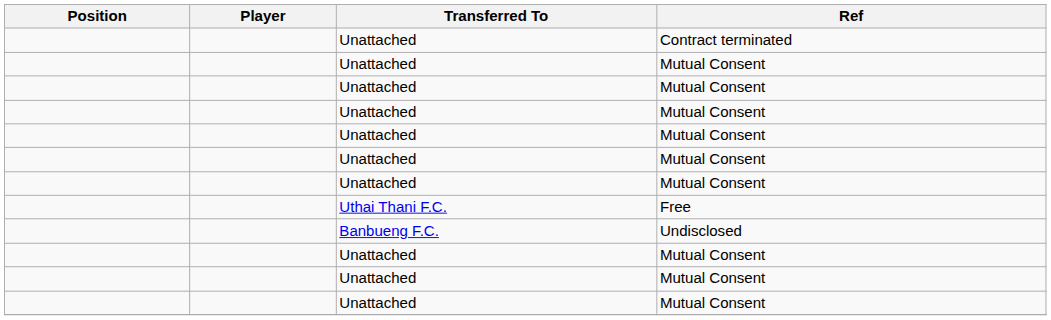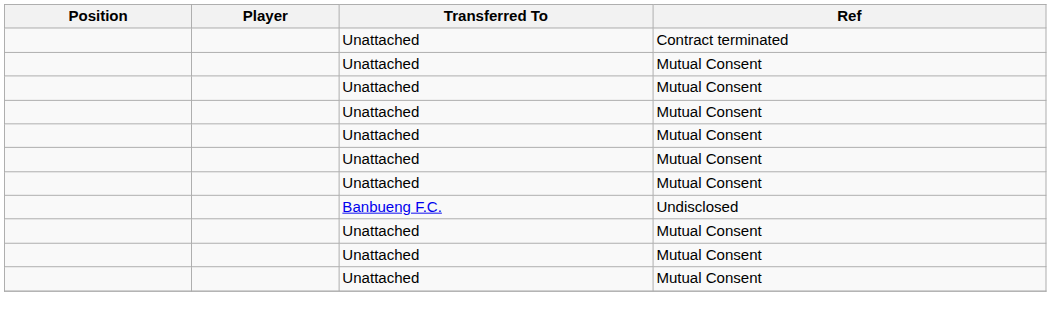- row: Uthai Thani F.C. | Free
